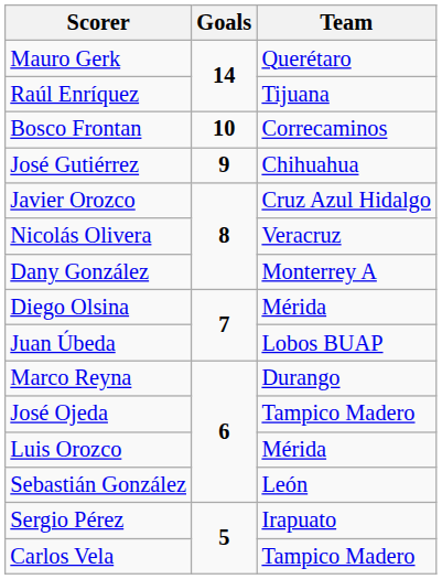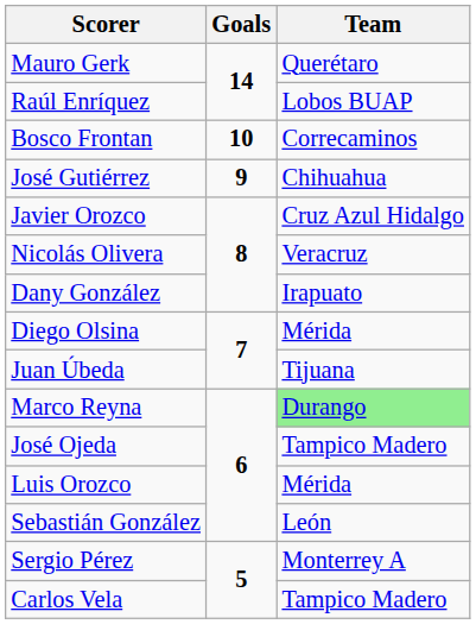Raúl Enríquez | Team: Tijuana -> Lobos BUAP
Dany González | Team: Monterrey A -> Irapuato
Juan Úbeda | Team: Lobos BUAP -> Tijuana
Marco Reyna | Team: no background -> lightgreen background
Sergio Pérez | Team: Irapuato -> Monterrey A
